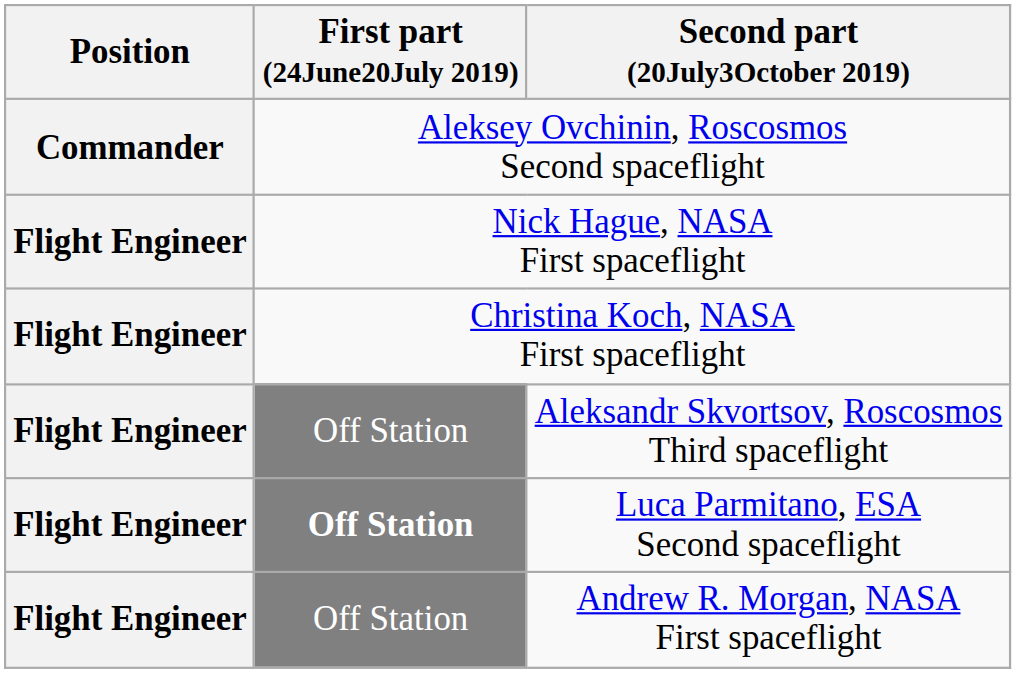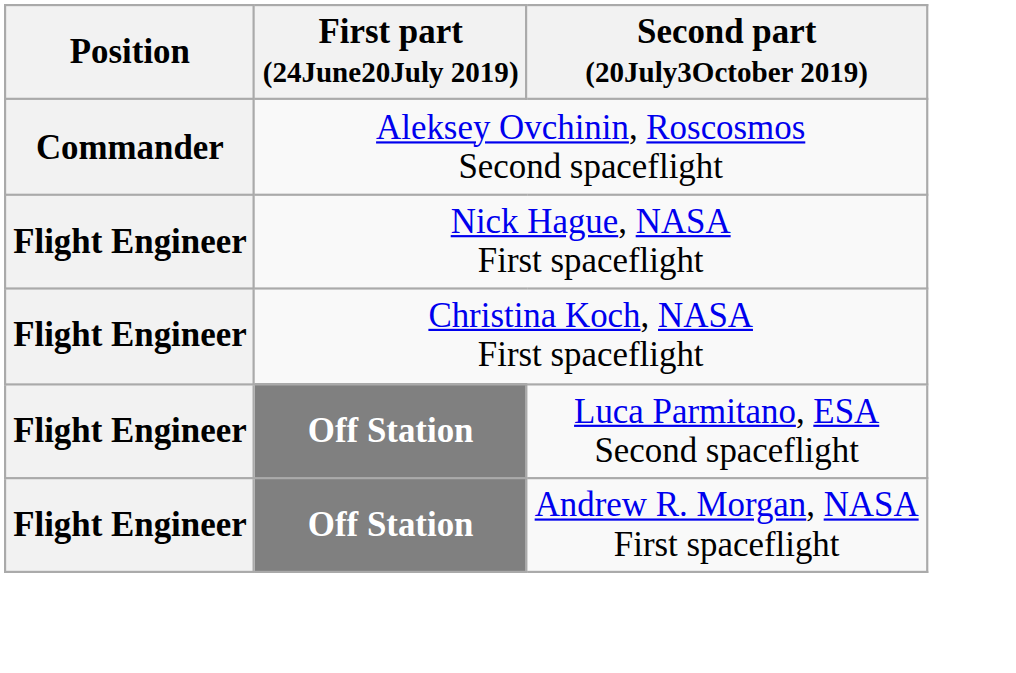- row: Flight Engineer | Off Station | Aleksandr Skvortsov, Roscosmos Third spaceflight
Andrew R. Morgan, NASA First spaceflight | First part (24June20July 2019): normal -> bold
